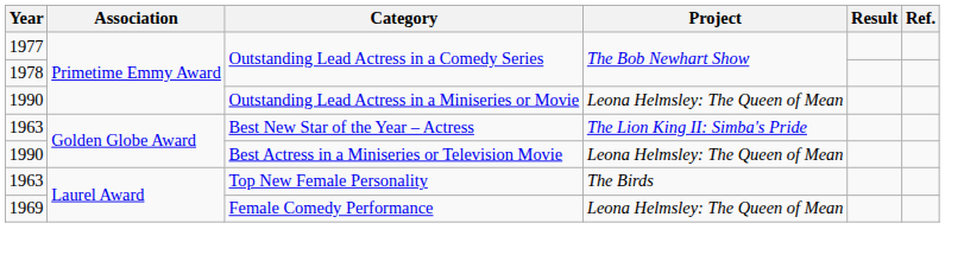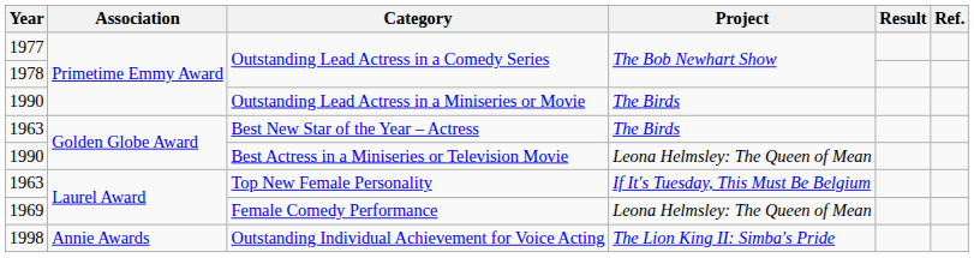Outstanding Lead Actress in a Miniseries or Movie | Project: Leona Helmsley: The Queen of Mean -> The Birds
Best New Star of the Year – Actress | Project: The Lion King II: Simba's Pride -> The Birds
Top New Female Personality | Project: The Birds -> If It's Tuesday, This Must Be Belgium
+ row: 1998 | Annie Awards | Outstanding Individual Achievement for Voice Acting | The Lion King II: Simba's Pride
